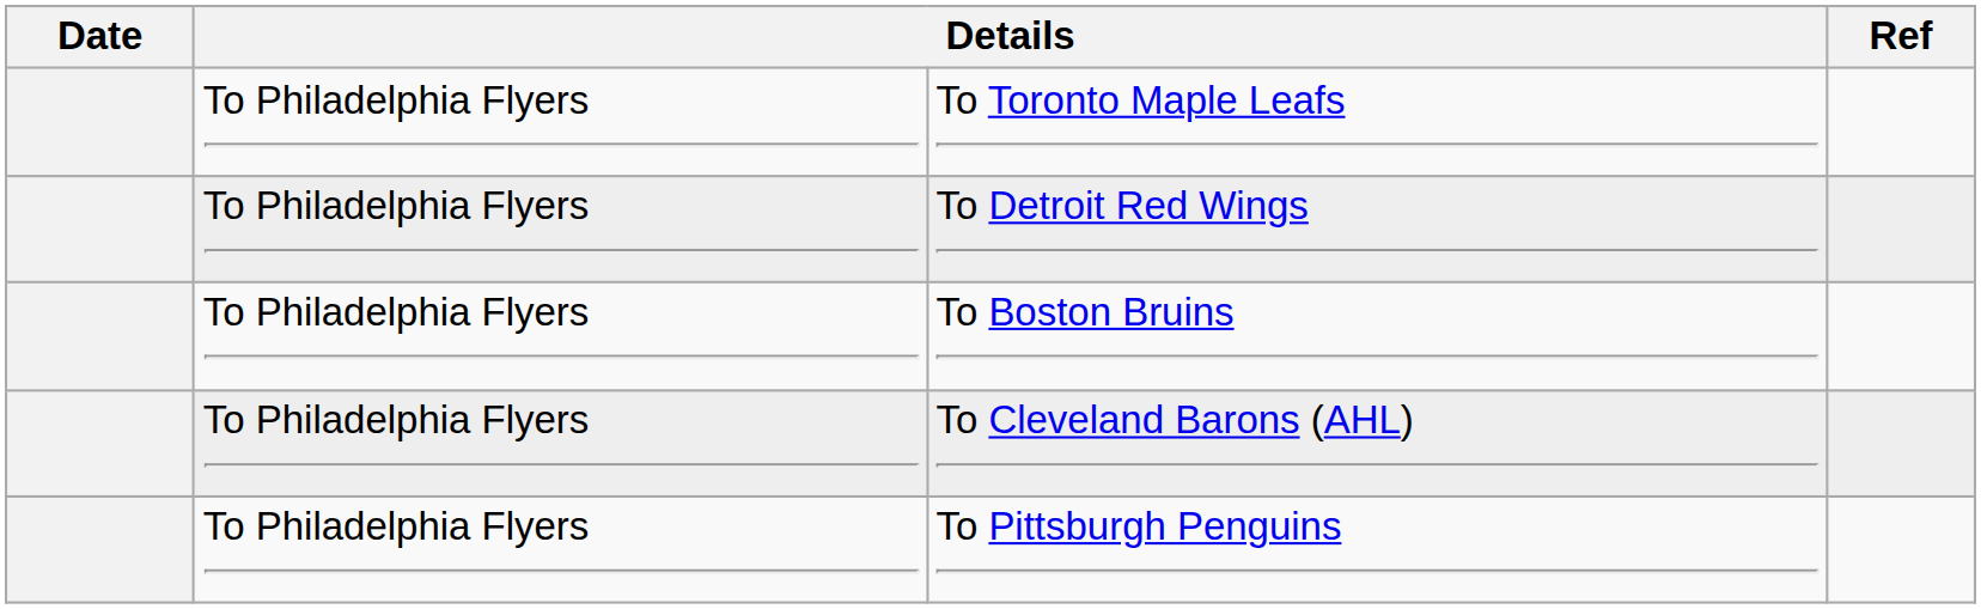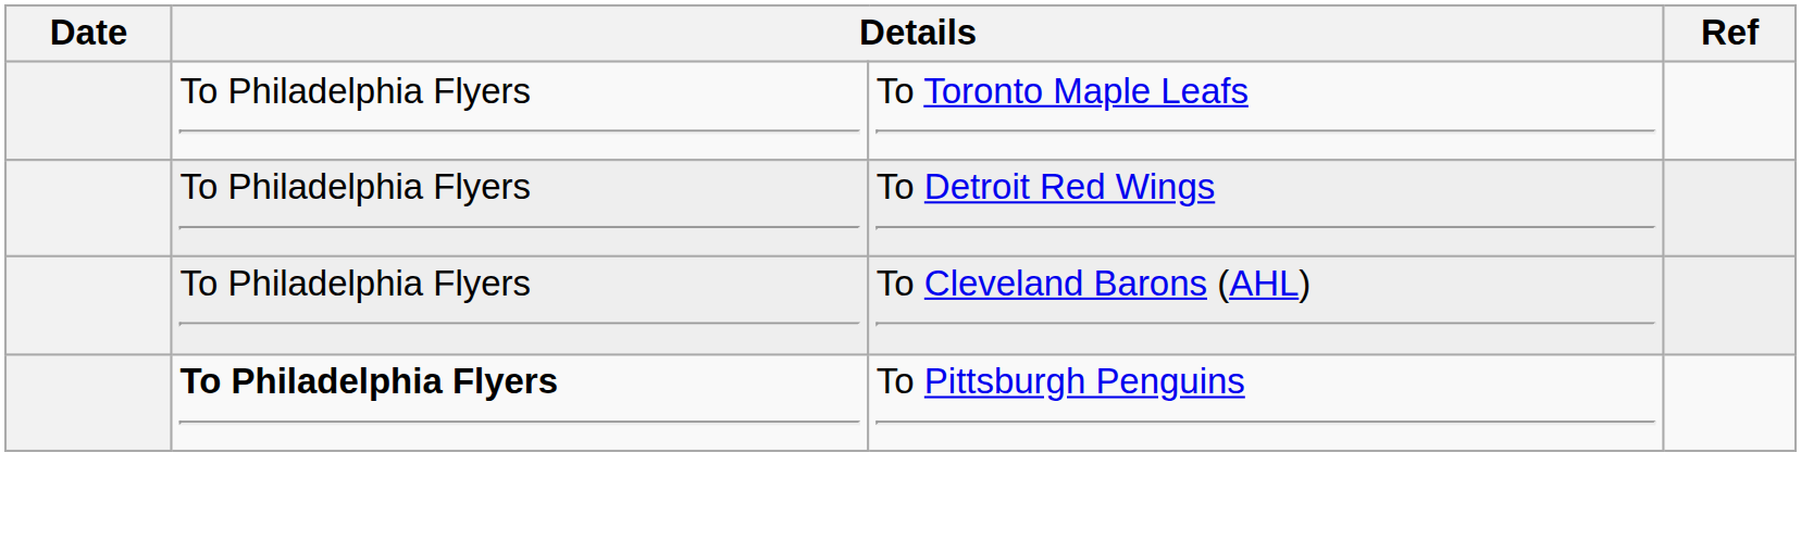- row: To Philadelphia Flyers | To Boston Bruins
To Pittsburgh Penguins | column 2: normal -> bold
